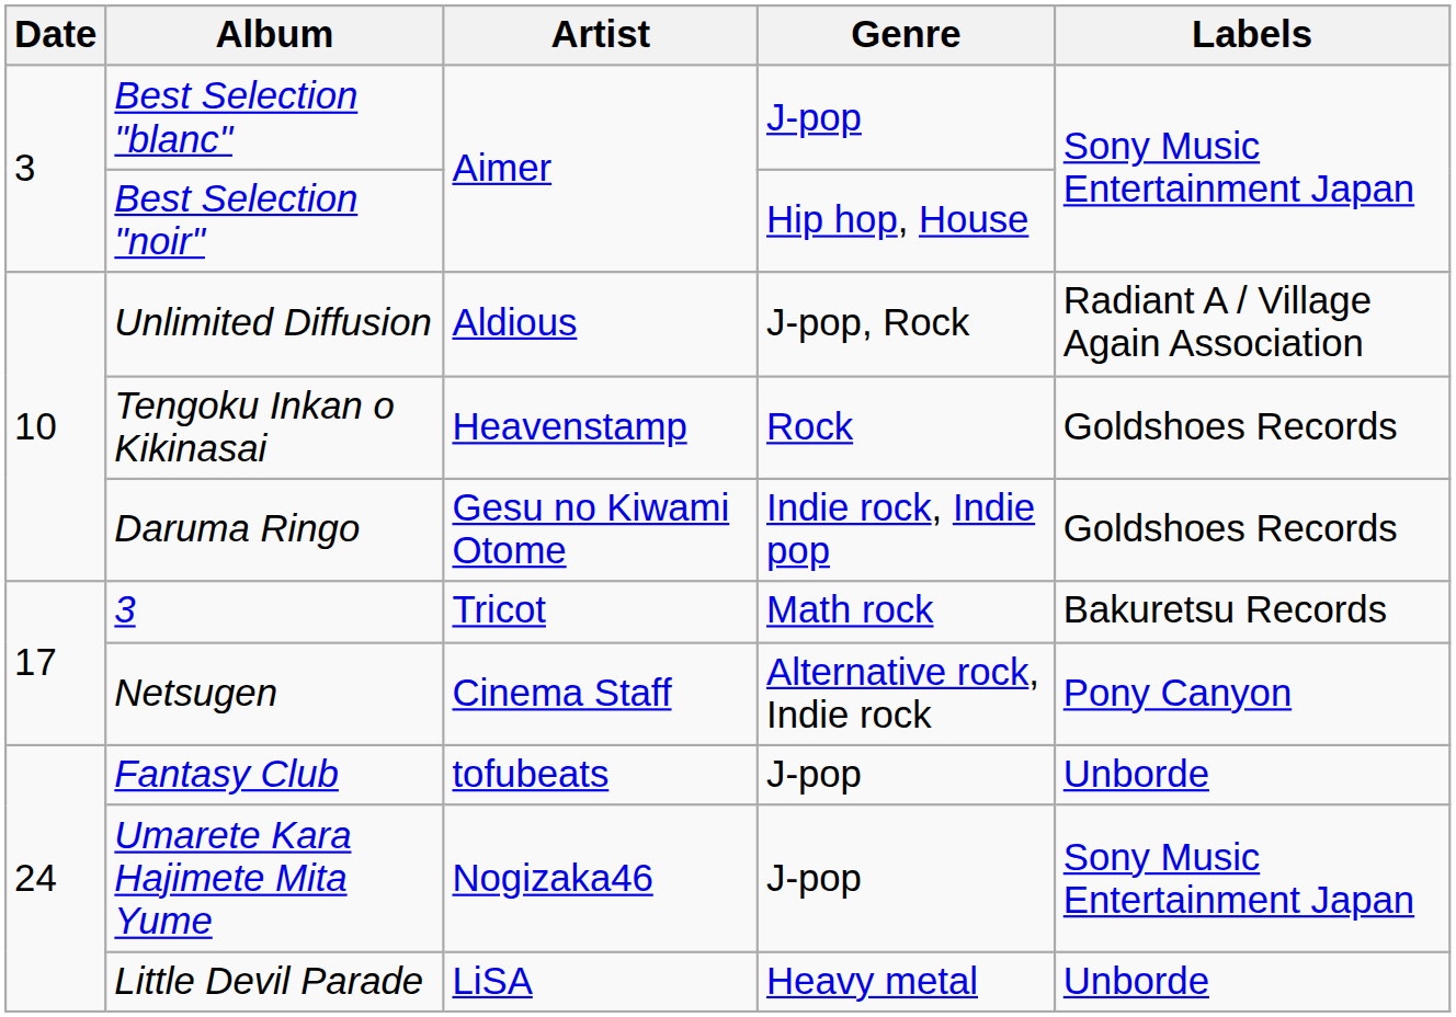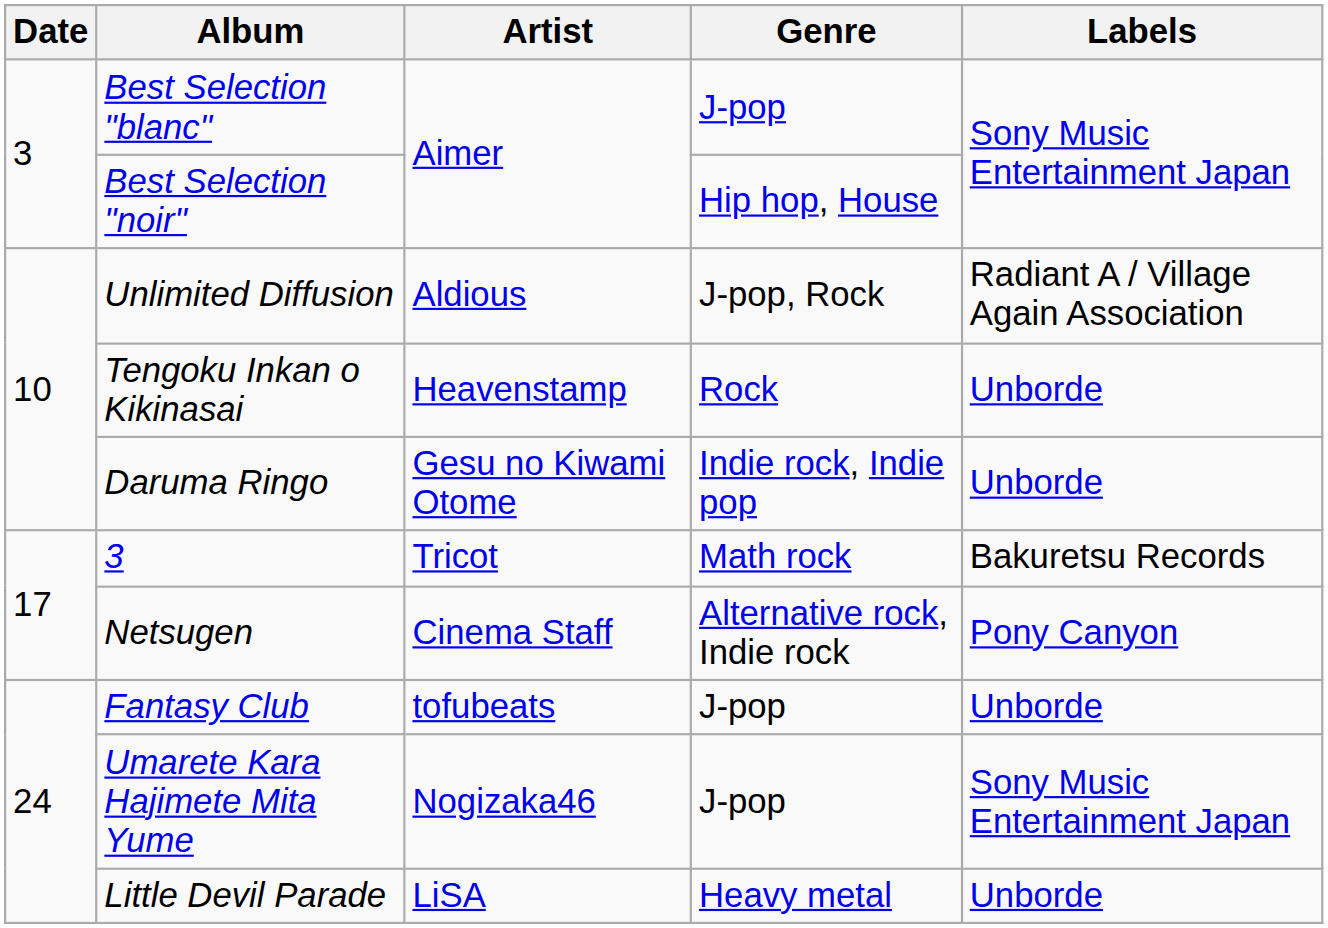Tengoku Inkan o Kikinasai | Labels: Goldshoes Records -> Unborde
Daruma Ringo | Labels: Goldshoes Records -> Unborde
